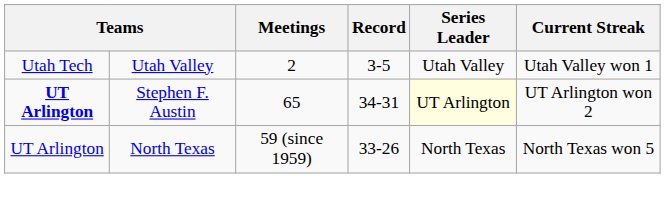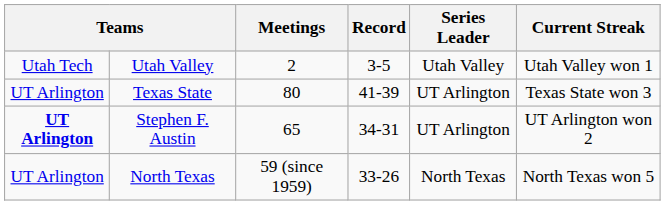+ row: UT Arlington | Texas State | 80 | 41-39 | UT Arlington | Texas State won 3
Stephen F. Austin | Series Leader: lightyellow background -> no background
